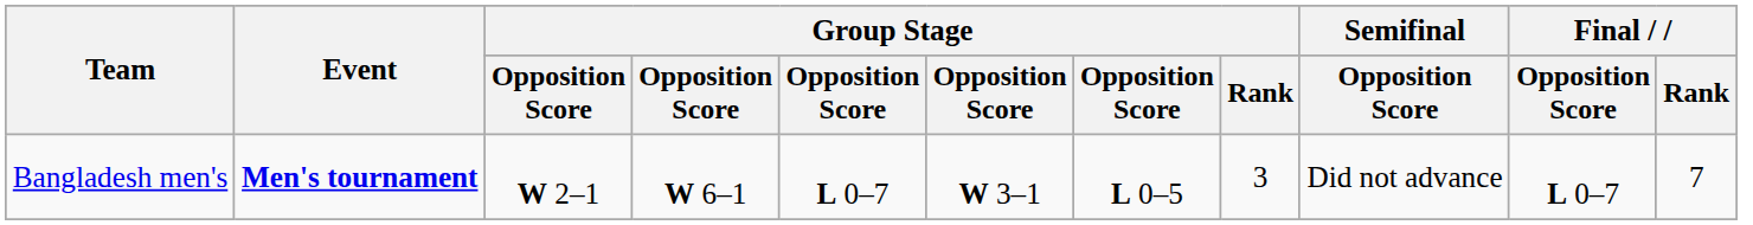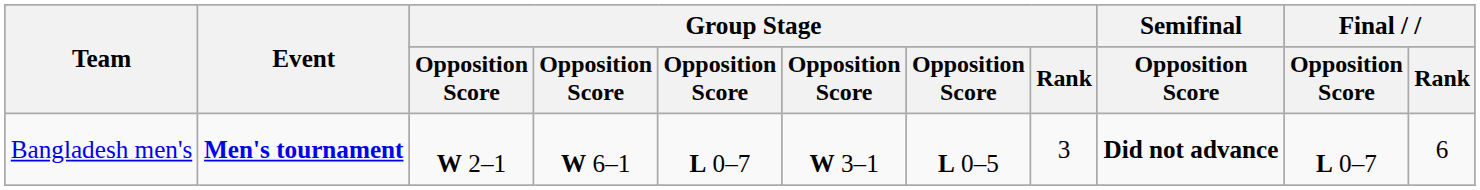Bangladesh men's | Semifinal / Opposition Score: normal -> bold
Bangladesh men's | Final / Rank: 7 -> 6
